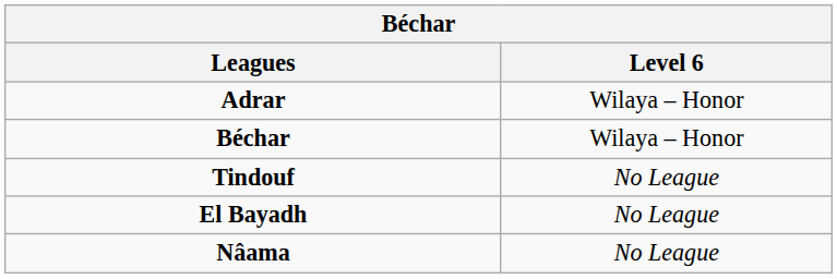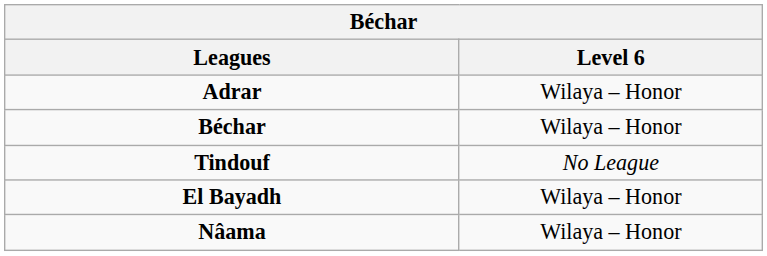El Bayadh | Level 6: No League -> Wilaya – Honor
Nâama | Level 6: No League -> Wilaya – Honor
